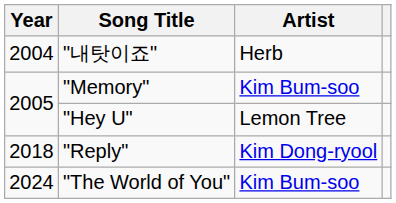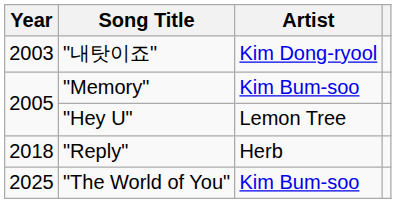"내탓이죠" | Year: 2004 -> 2003
"내탓이죠" | Artist: Herb -> Kim Dong-ryool
"Reply" | Artist: Kim Dong-ryool -> Herb
"The World of You" | Year: 2024 -> 2025
